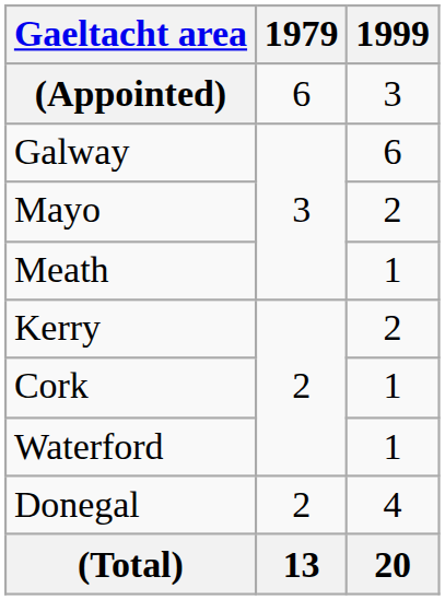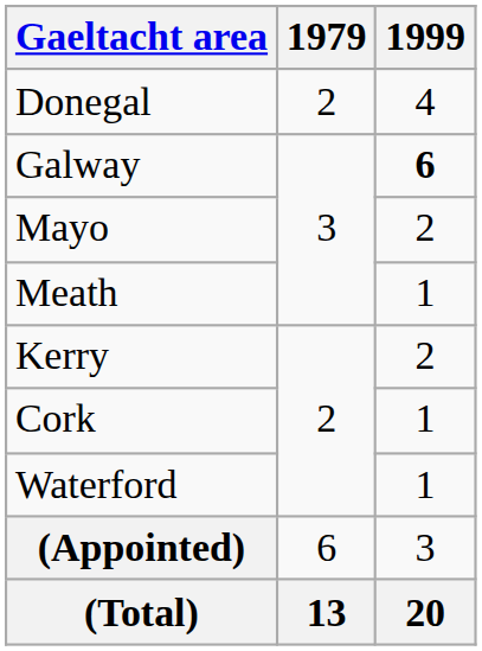rows swapped: Donegal <-> (Appointed)
Galway | 1999: normal -> bold
